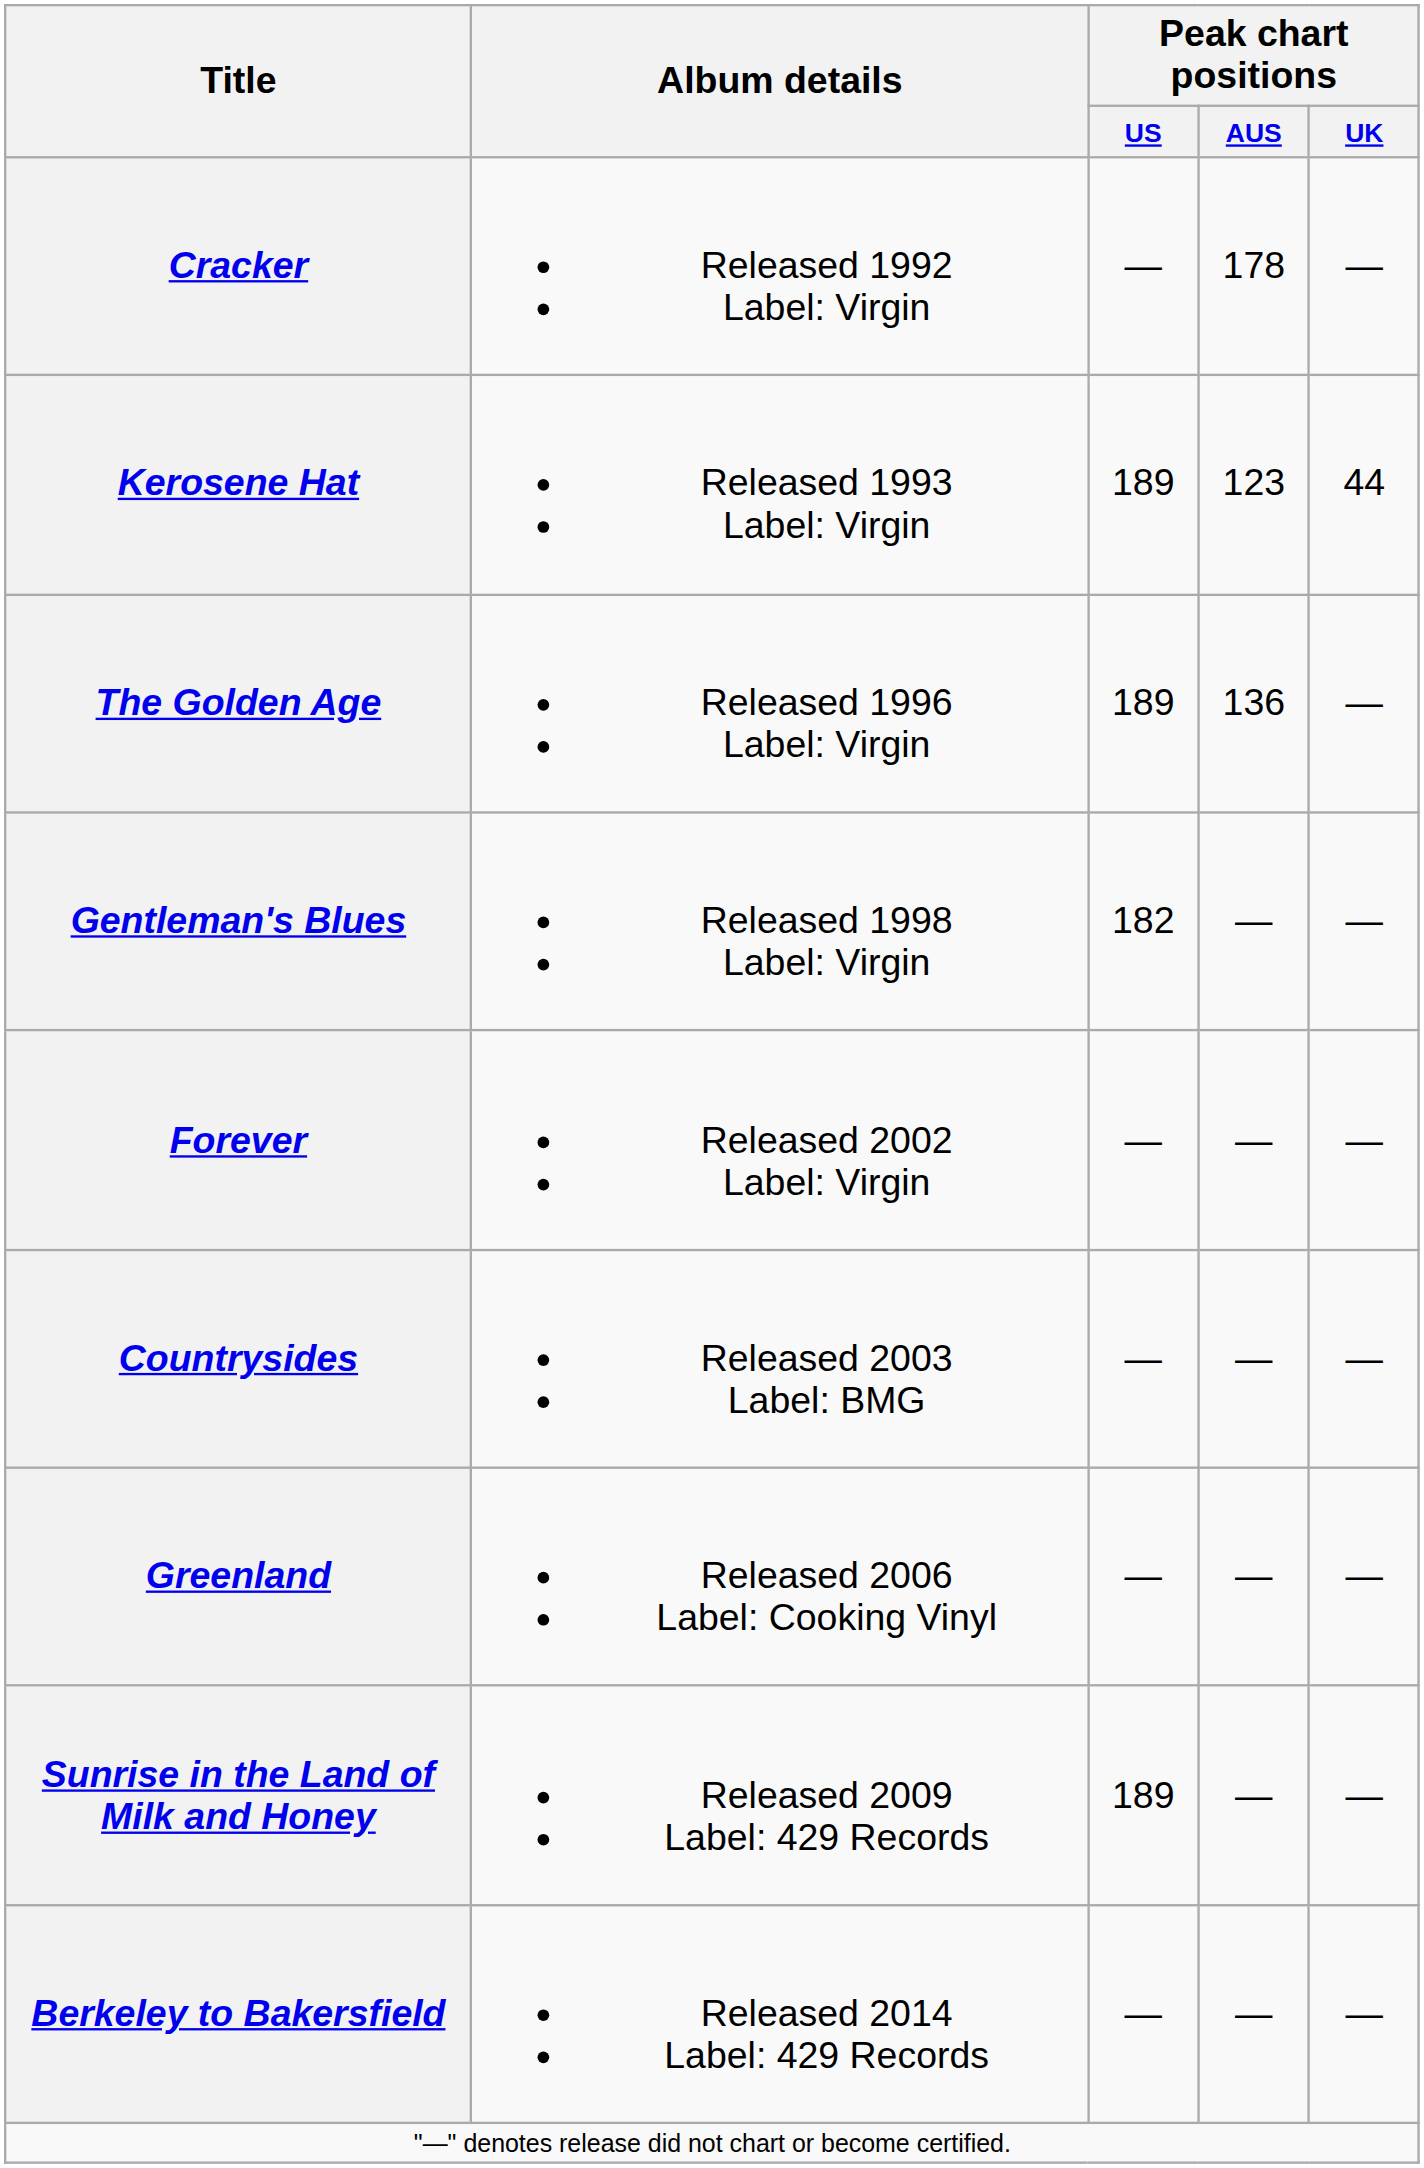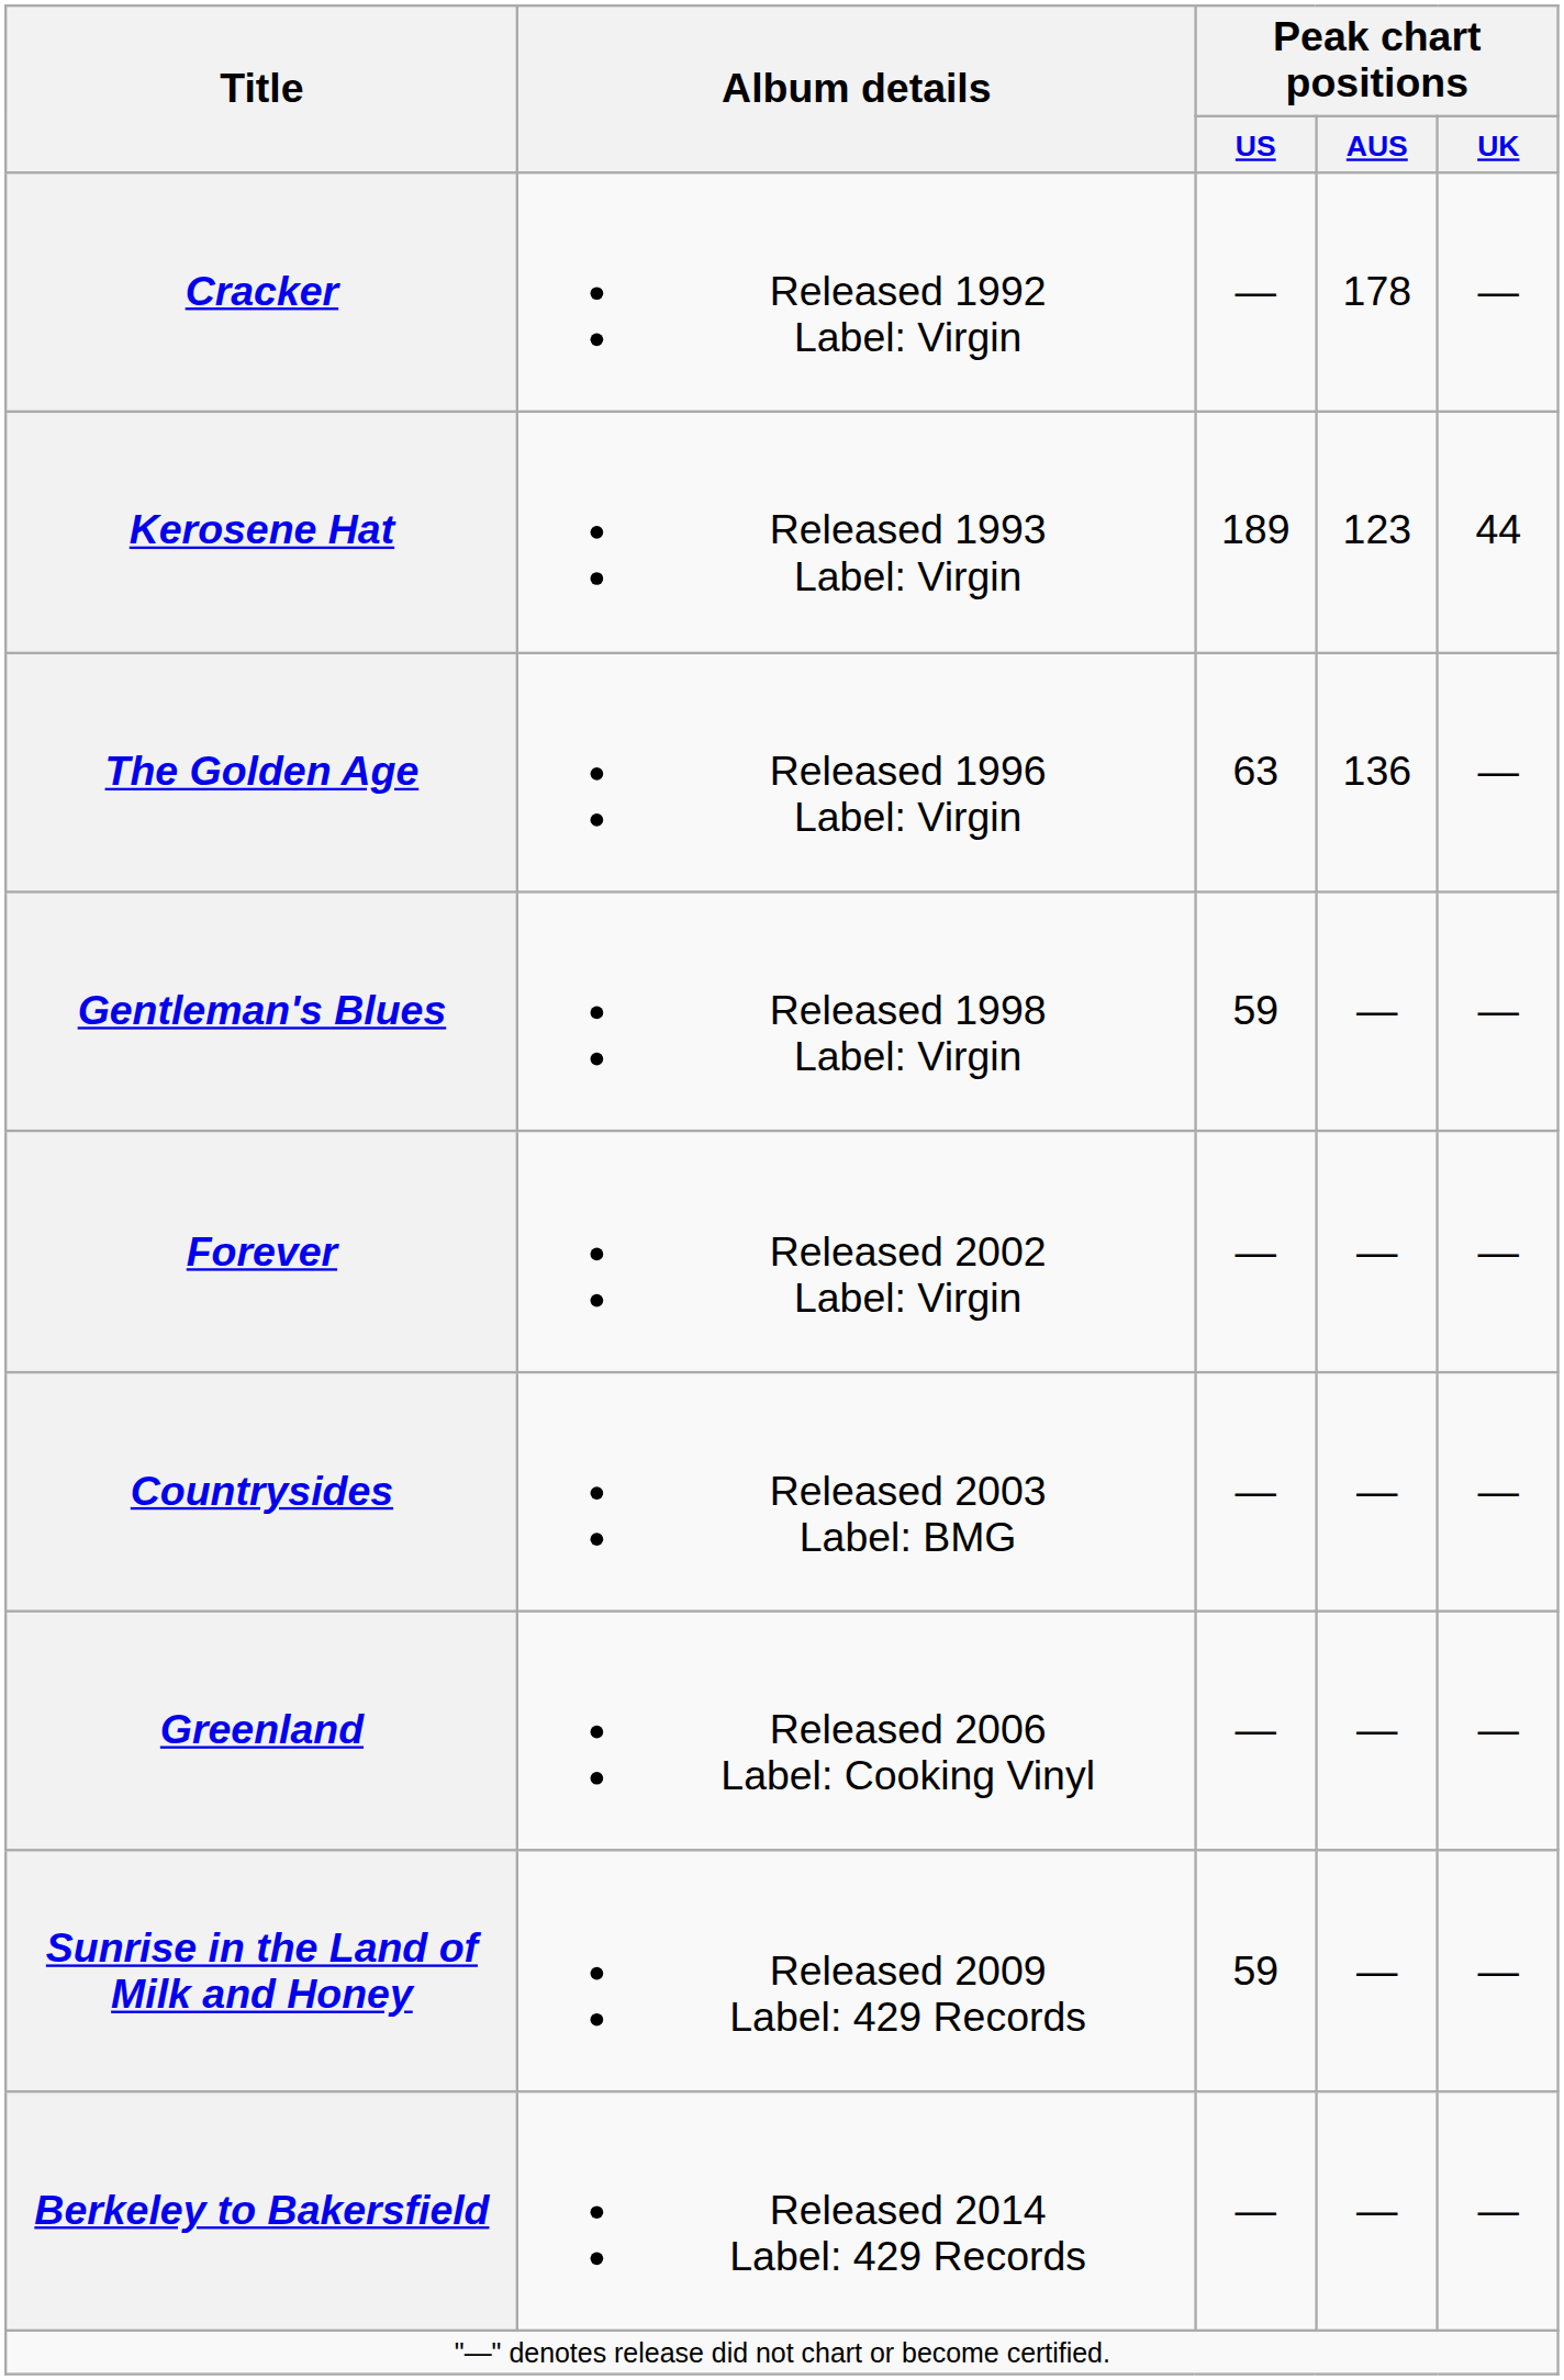The Golden Age | Peak chart positions / US: 189 -> 63
Gentleman's Blues | Peak chart positions / US: 182 -> 59
Sunrise in the Land of Milk and Honey | Peak chart positions / US: 189 -> 59
